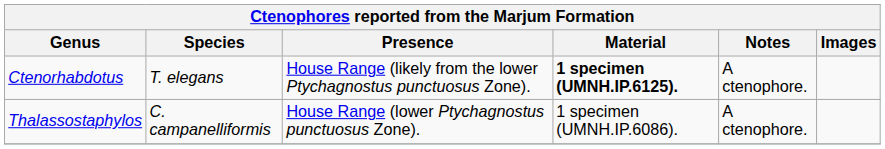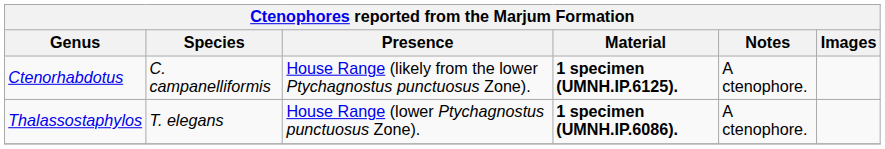Ctenorhabdotus | Species: T. elegans -> C. campanelliformis
Thalassostaphylos | Species: C. campanelliformis -> T. elegans
Thalassostaphylos | Material: normal -> bold
